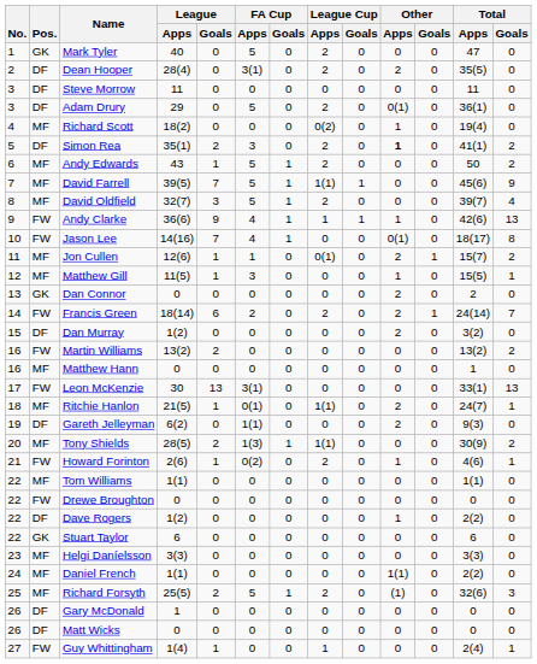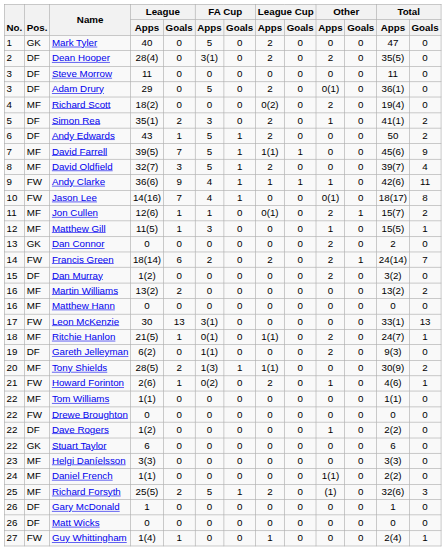Richard Scott | Other / Apps: 1 -> 2
Simon Rea | Other / Apps: bold -> normal
Andy Edwards | Pos.: MF -> DF
Andy Clarke | Total / Goals: 13 -> 11
Martin Williams | Pos.: FW -> MF
Matthew Hann | Total / Apps: 1 -> 0
Gary McDonald | Total / Apps: 0 -> 1
